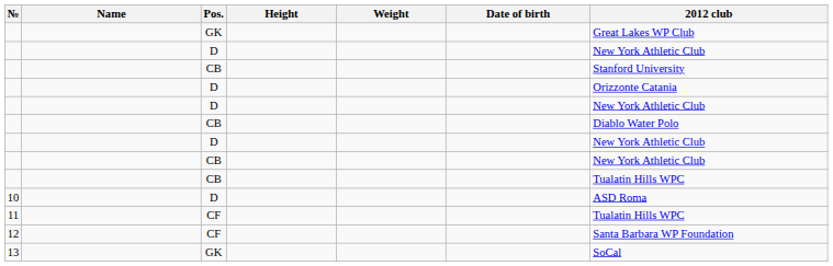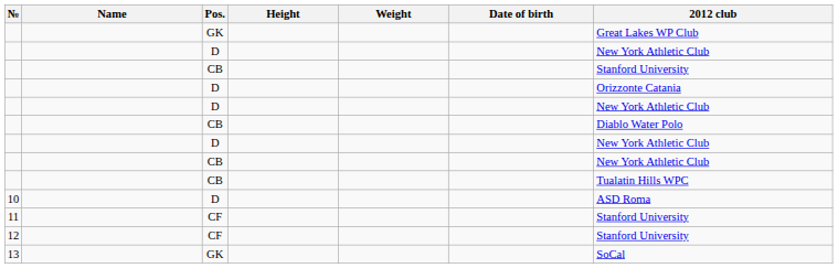11 | 2012 club: Tualatin Hills WPC -> Stanford University
12 | 2012 club: Santa Barbara WP Foundation -> Stanford University
